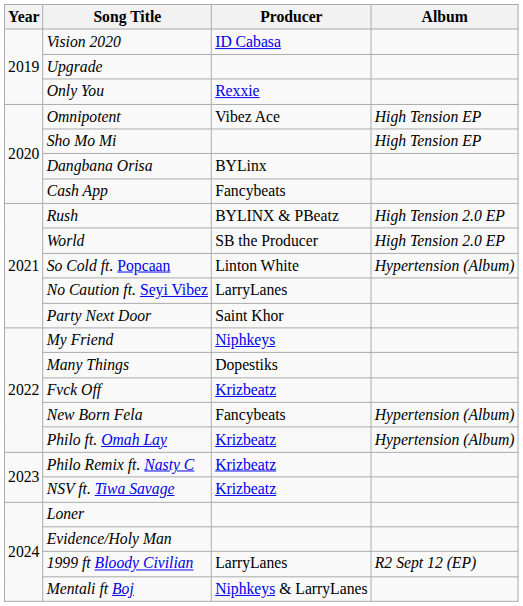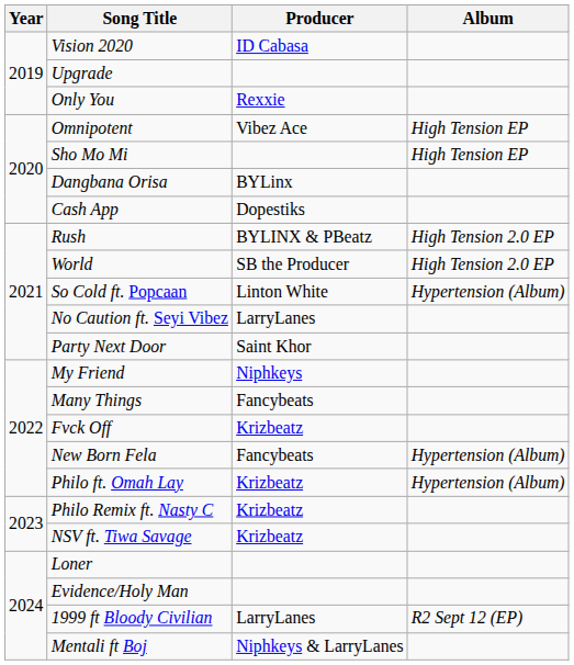Cash App | Producer: Fancybeats -> Dopestiks
Many Things | Producer: Dopestiks -> Fancybeats
